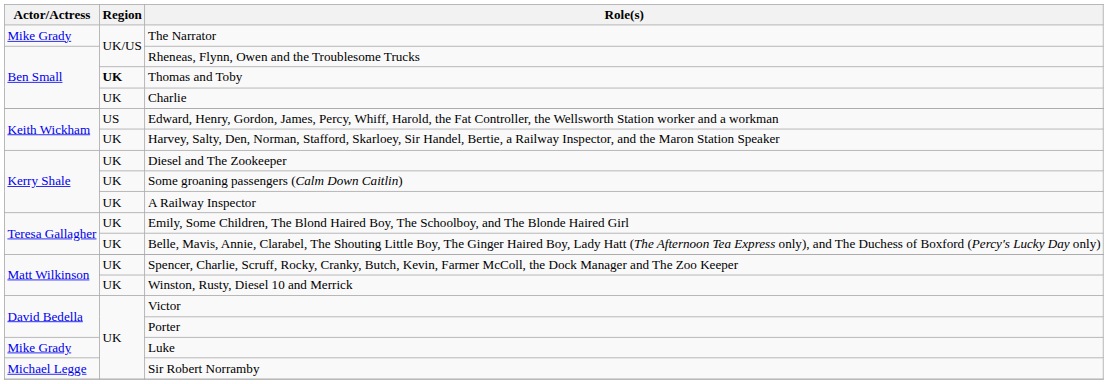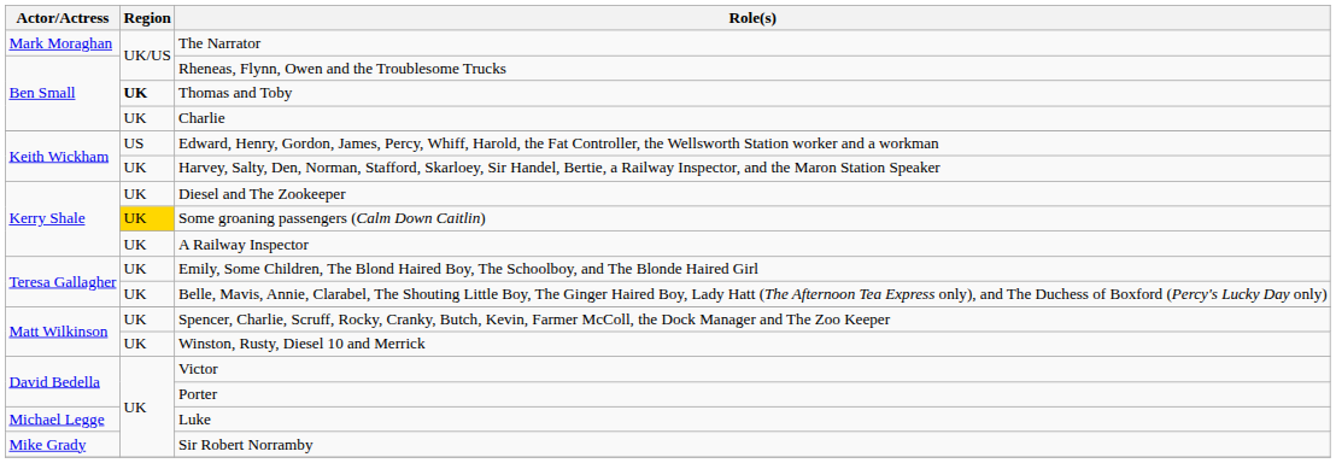The Narrator | Actor/Actress: Mike Grady -> Mark Moraghan
Some groaning passengers (Calm Down Caitlin) | Region: no background -> gold background
Luke | Actor/Actress: Mike Grady -> Michael Legge
Sir Robert Norramby | Actor/Actress: Michael Legge -> Mike Grady
